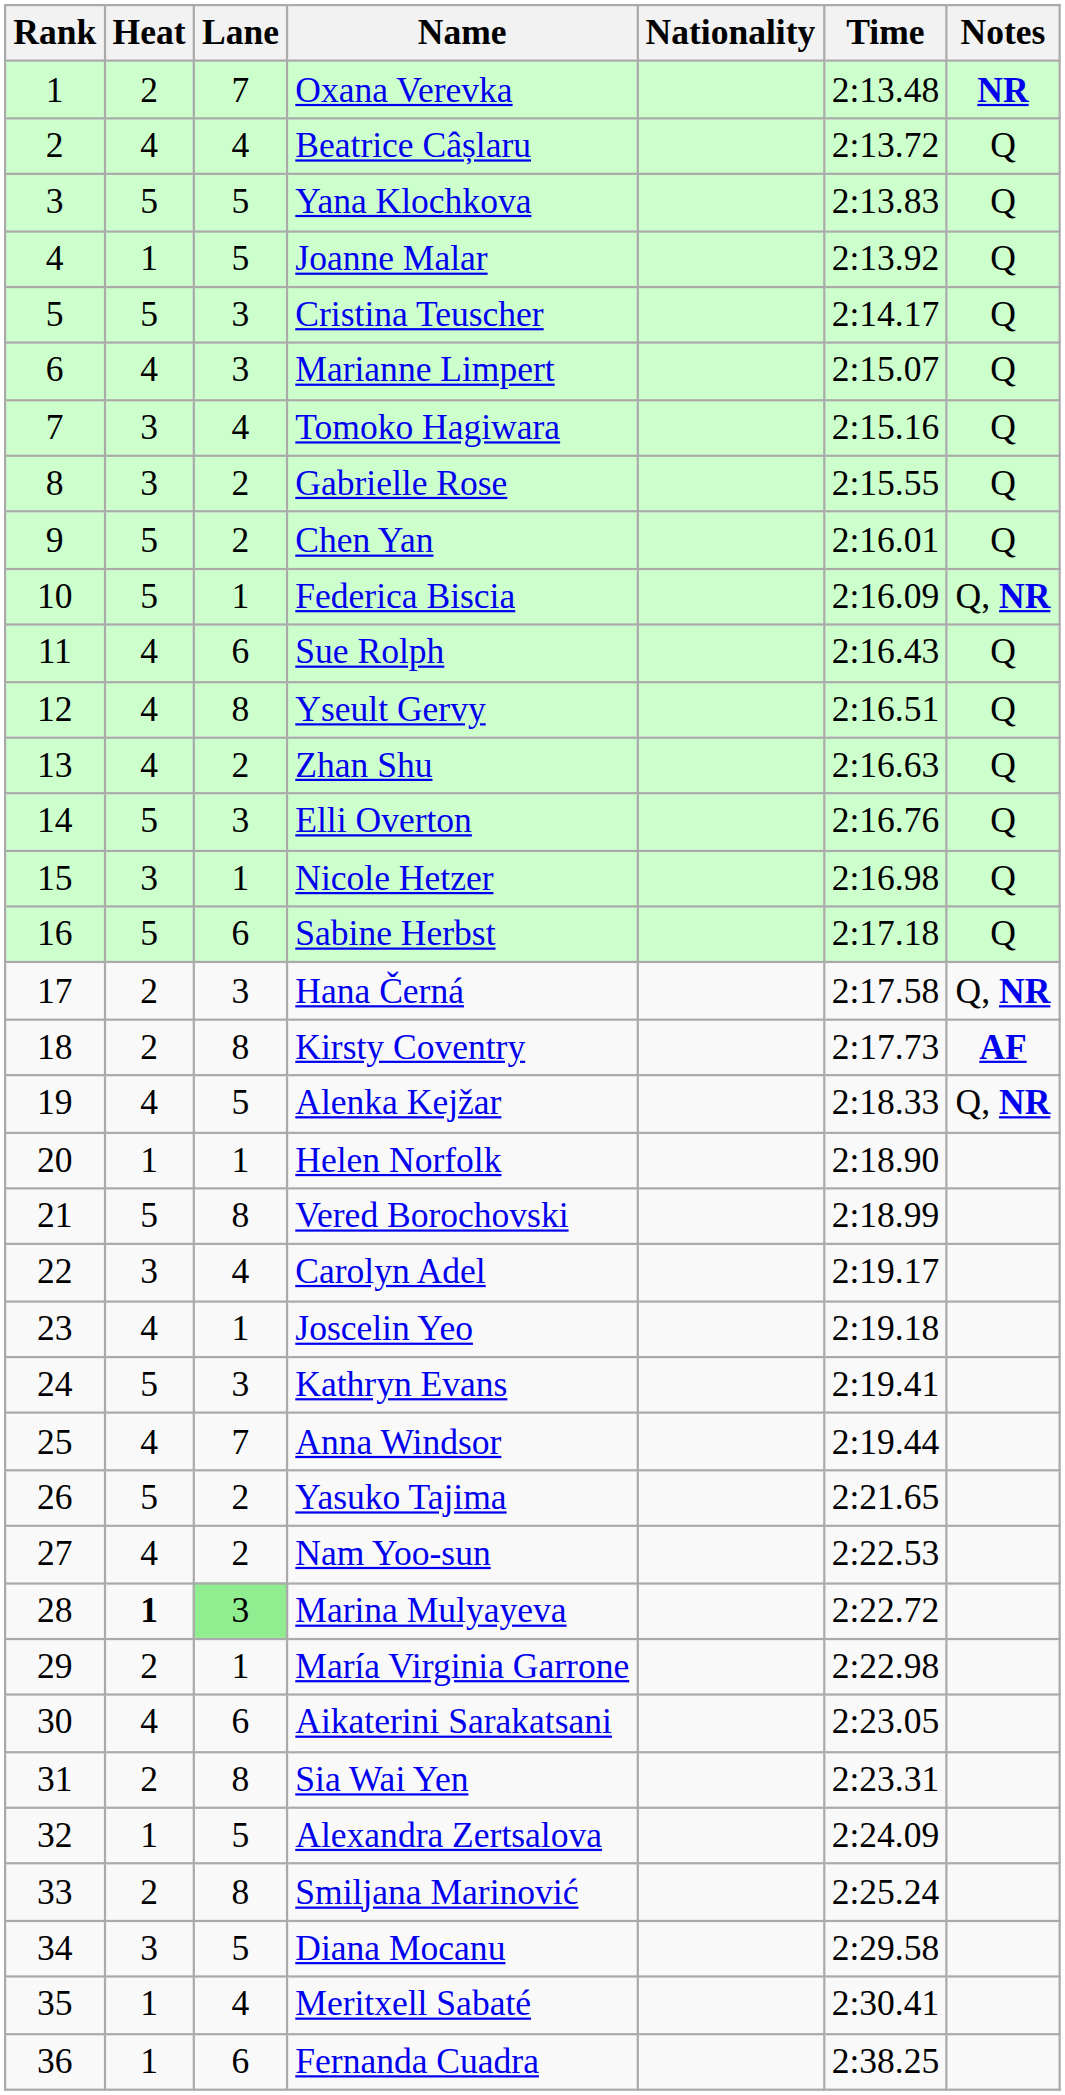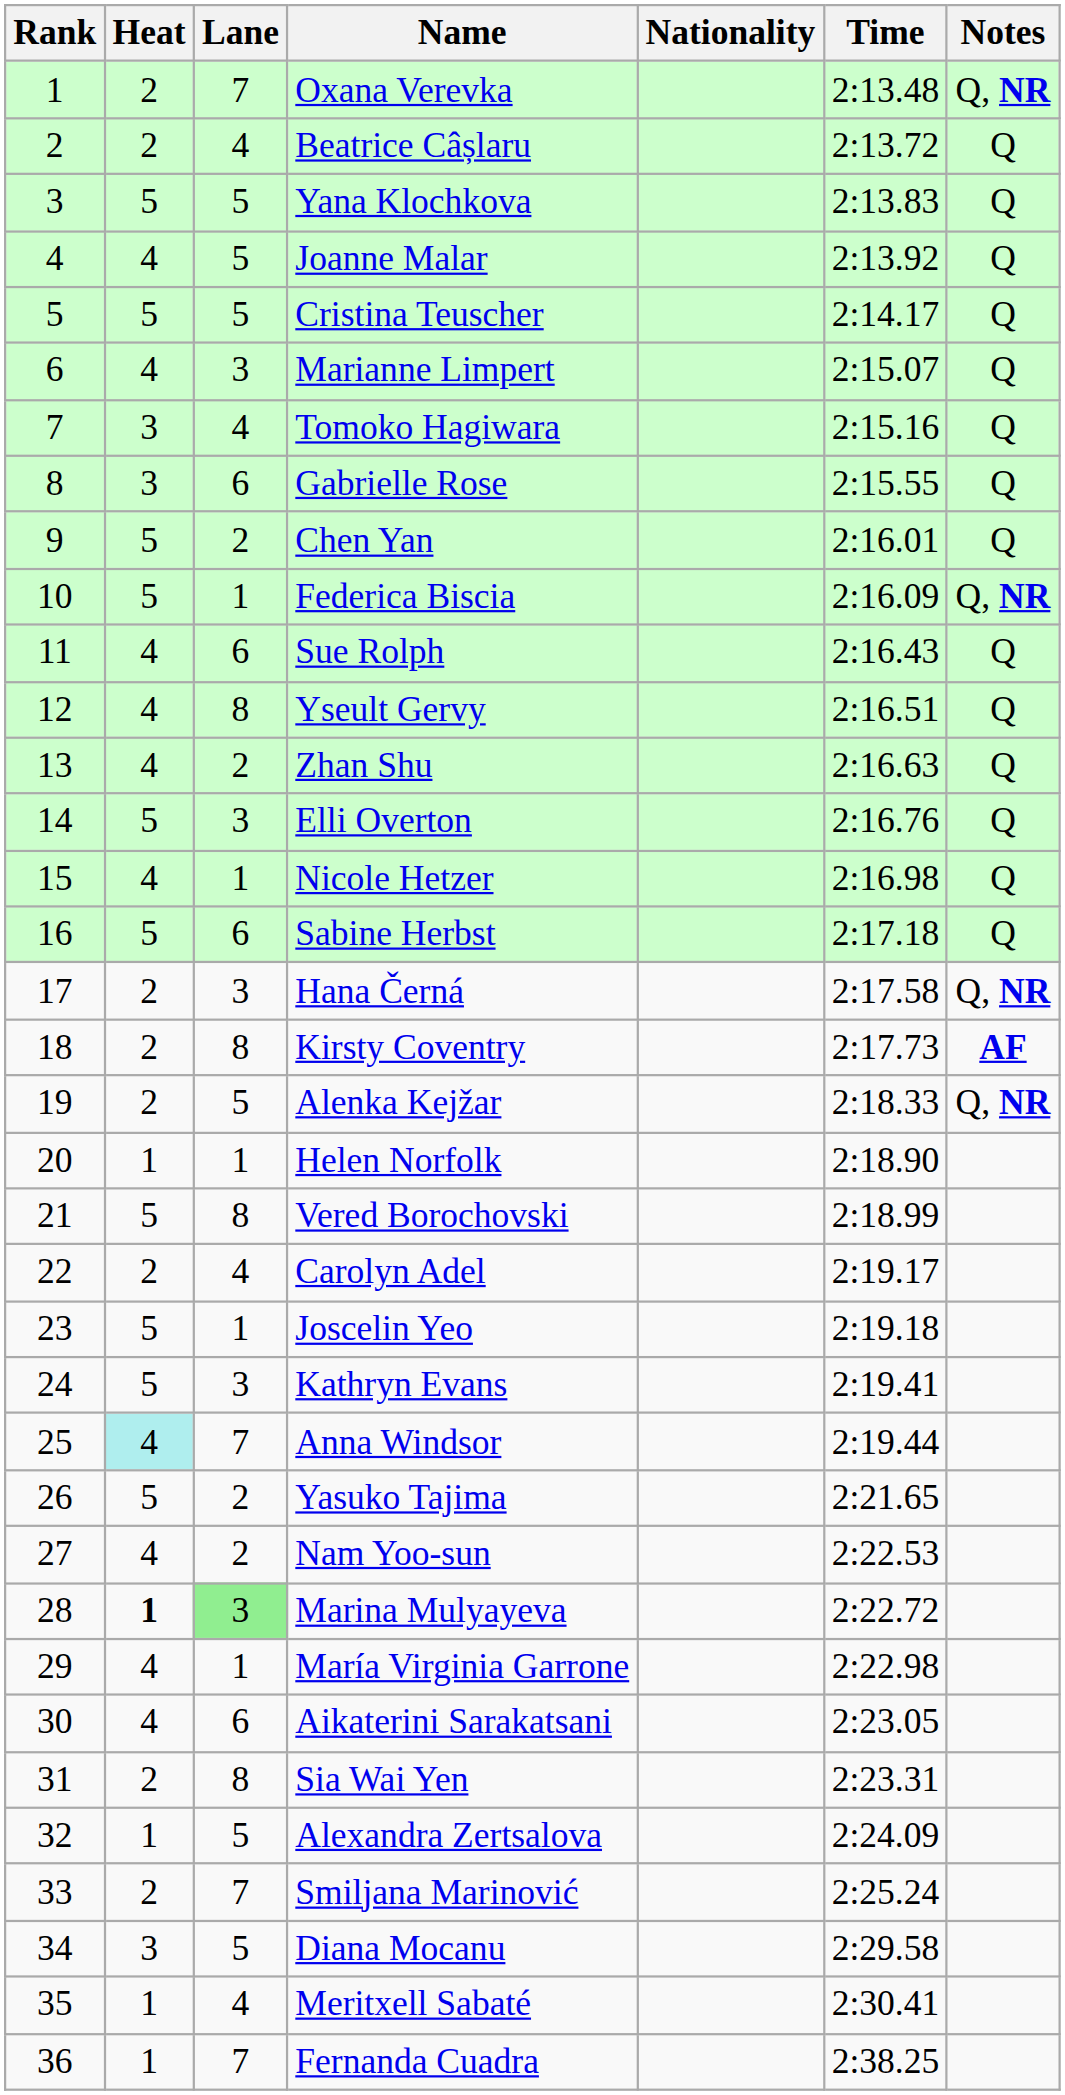Oxana Verevka | Notes: NR -> Q, NR
Beatrice Câșlaru | Heat: 4 -> 2
Joanne Malar | Heat: 1 -> 4
Cristina Teuscher | Lane: 3 -> 5
Gabrielle Rose | Lane: 2 -> 6
Nicole Hetzer | Heat: 3 -> 4
Alenka Kejžar | Heat: 4 -> 2
Carolyn Adel | Heat: 3 -> 2
Joscelin Yeo | Heat: 4 -> 5
Anna Windsor | Heat: no background -> paleturquoise background
María Virginia Garrone | Heat: 2 -> 4
Smiljana Marinović | Lane: 8 -> 7
Fernanda Cuadra | Lane: 6 -> 7
